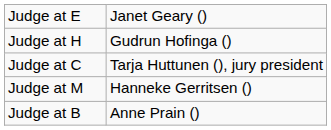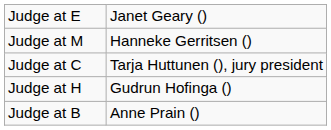rows swapped: Judge at H <-> Judge at M
